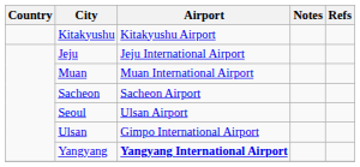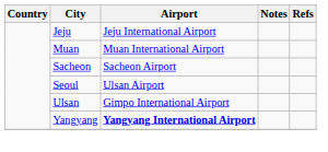- row: Kitakyushu | Kitakyushu Airport
